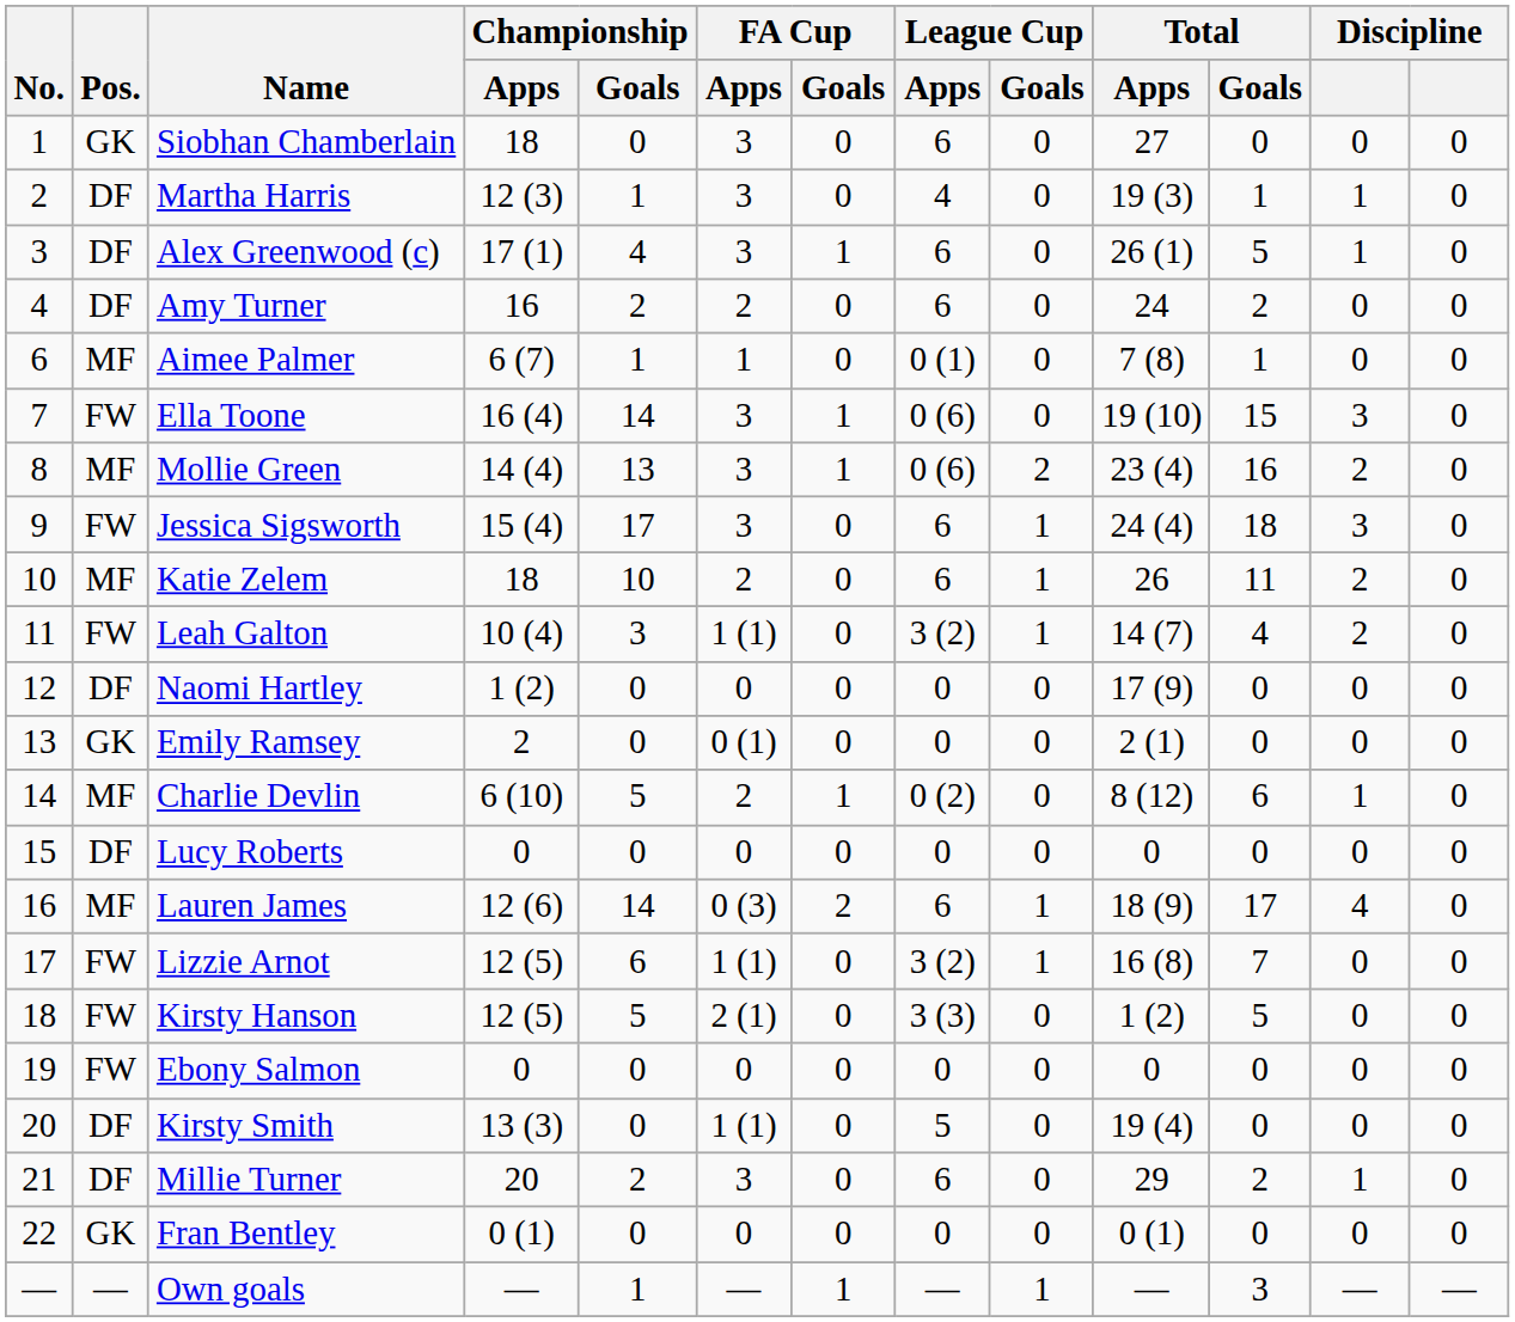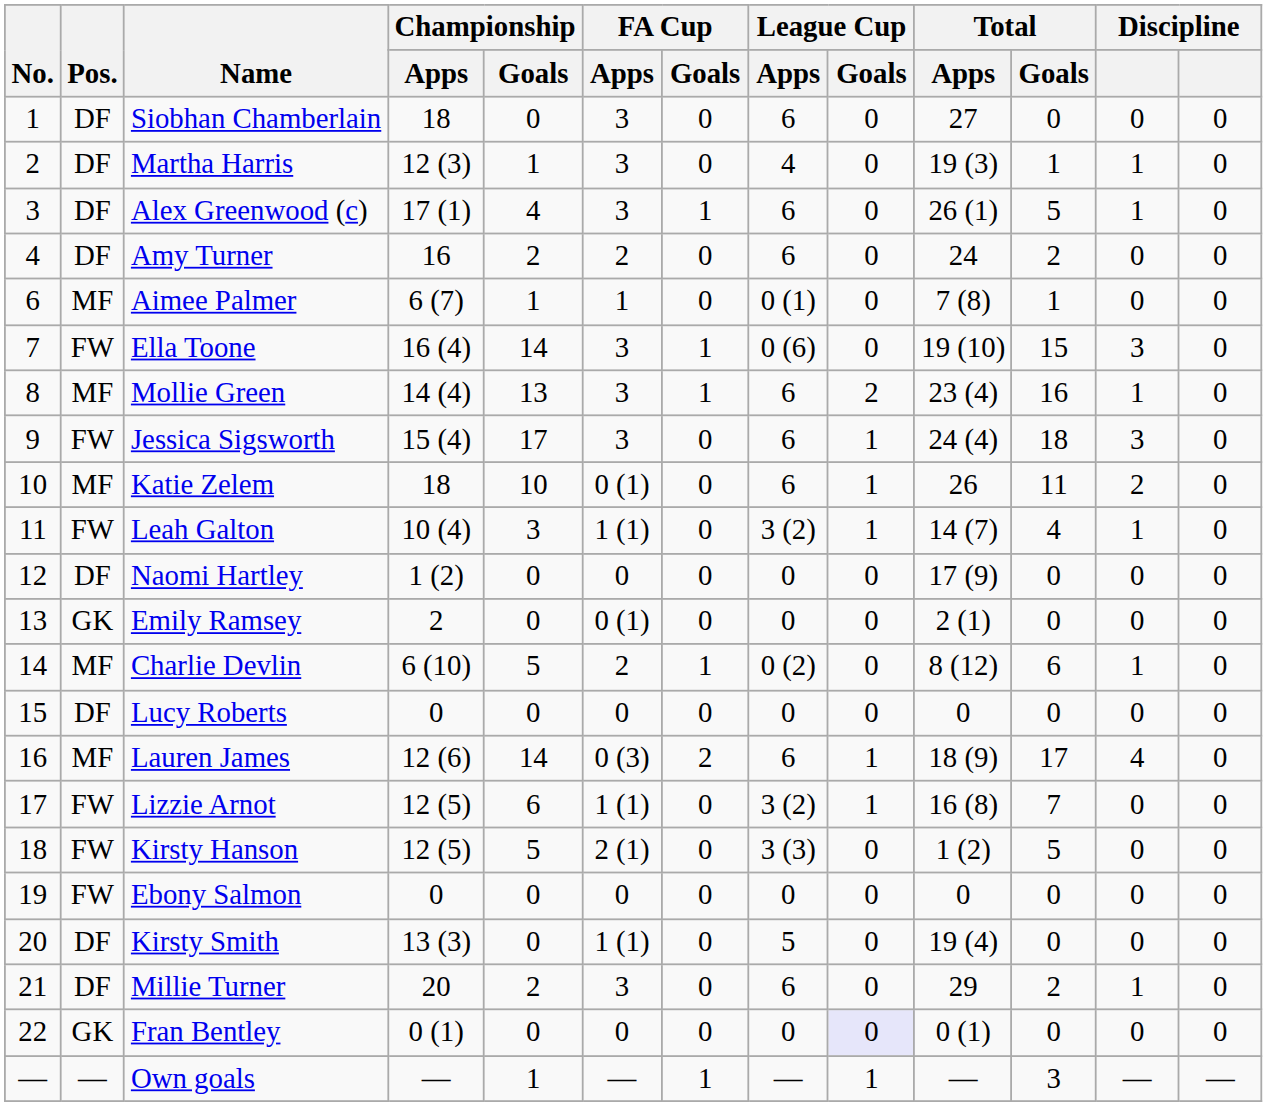Siobhan Chamberlain | Pos.: GK -> DF
Mollie Green | League Cup / Apps: 0 (6) -> 6
Mollie Green | column 12: 2 -> 1
Katie Zelem | FA Cup / Apps: 2 -> 0 (1)
Leah Galton | column 12: 2 -> 1
Fran Bentley | League Cup / Goals: no background -> lavender background
